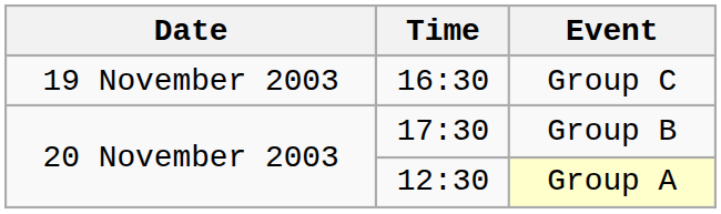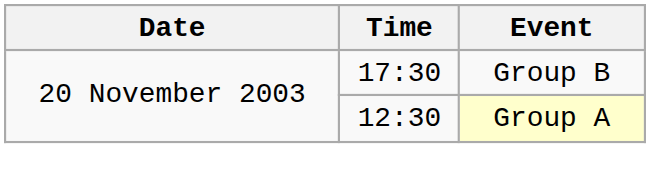- row: 19 November 2003 | 16:30 | Group C
